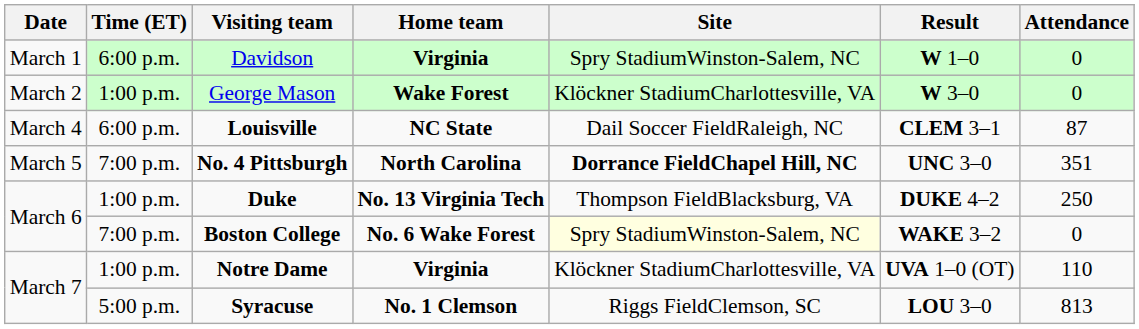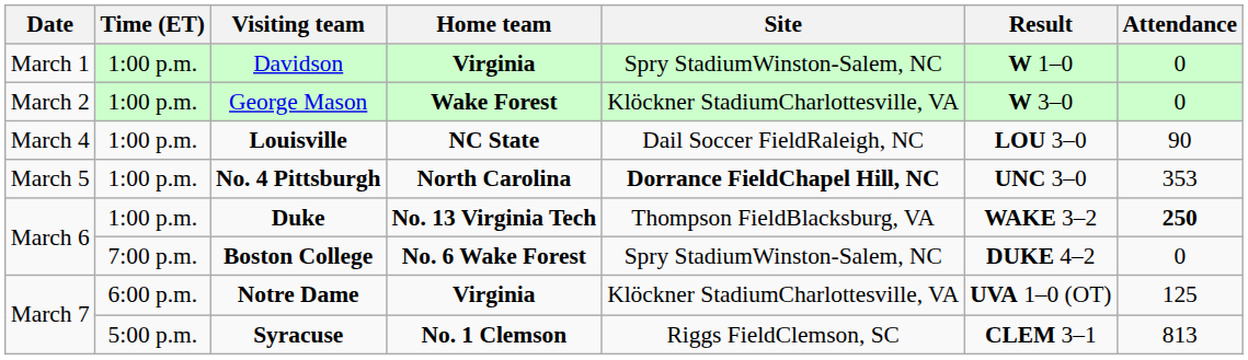Davidson | Time (ET): 6:00 p.m. -> 1:00 p.m.
Louisville | Time (ET): 6:00 p.m. -> 1:00 p.m.
Louisville | Result: CLEM 3–1 -> LOU 3–0
Louisville | Attendance: 87 -> 90
No. 4 Pittsburgh | Time (ET): 7:00 p.m. -> 1:00 p.m.
No. 4 Pittsburgh | Attendance: 351 -> 353
Duke | Result: DUKE 4–2 -> WAKE 3–2
Duke | Attendance: normal -> bold
Boston College | Site: lightyellow background -> no background
Boston College | Result: WAKE 3–2 -> DUKE 4–2
Notre Dame | Time (ET): 1:00 p.m. -> 6:00 p.m.
Notre Dame | Attendance: 110 -> 125
Syracuse | Result: LOU 3–0 -> CLEM 3–1
